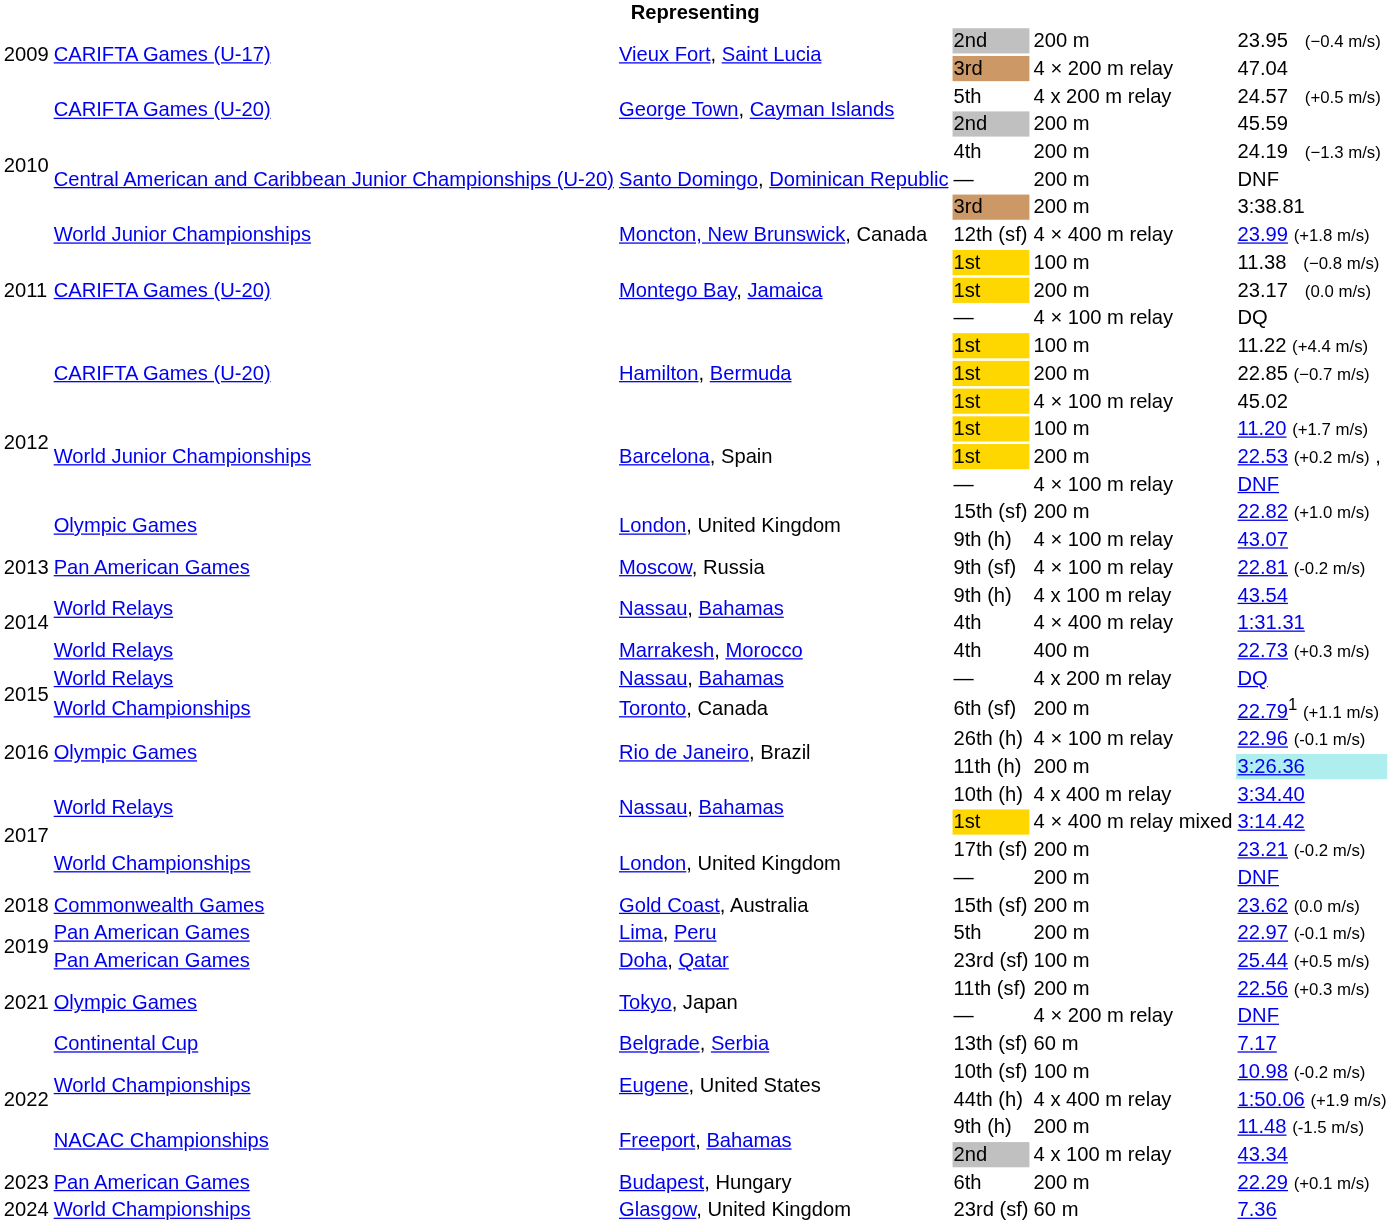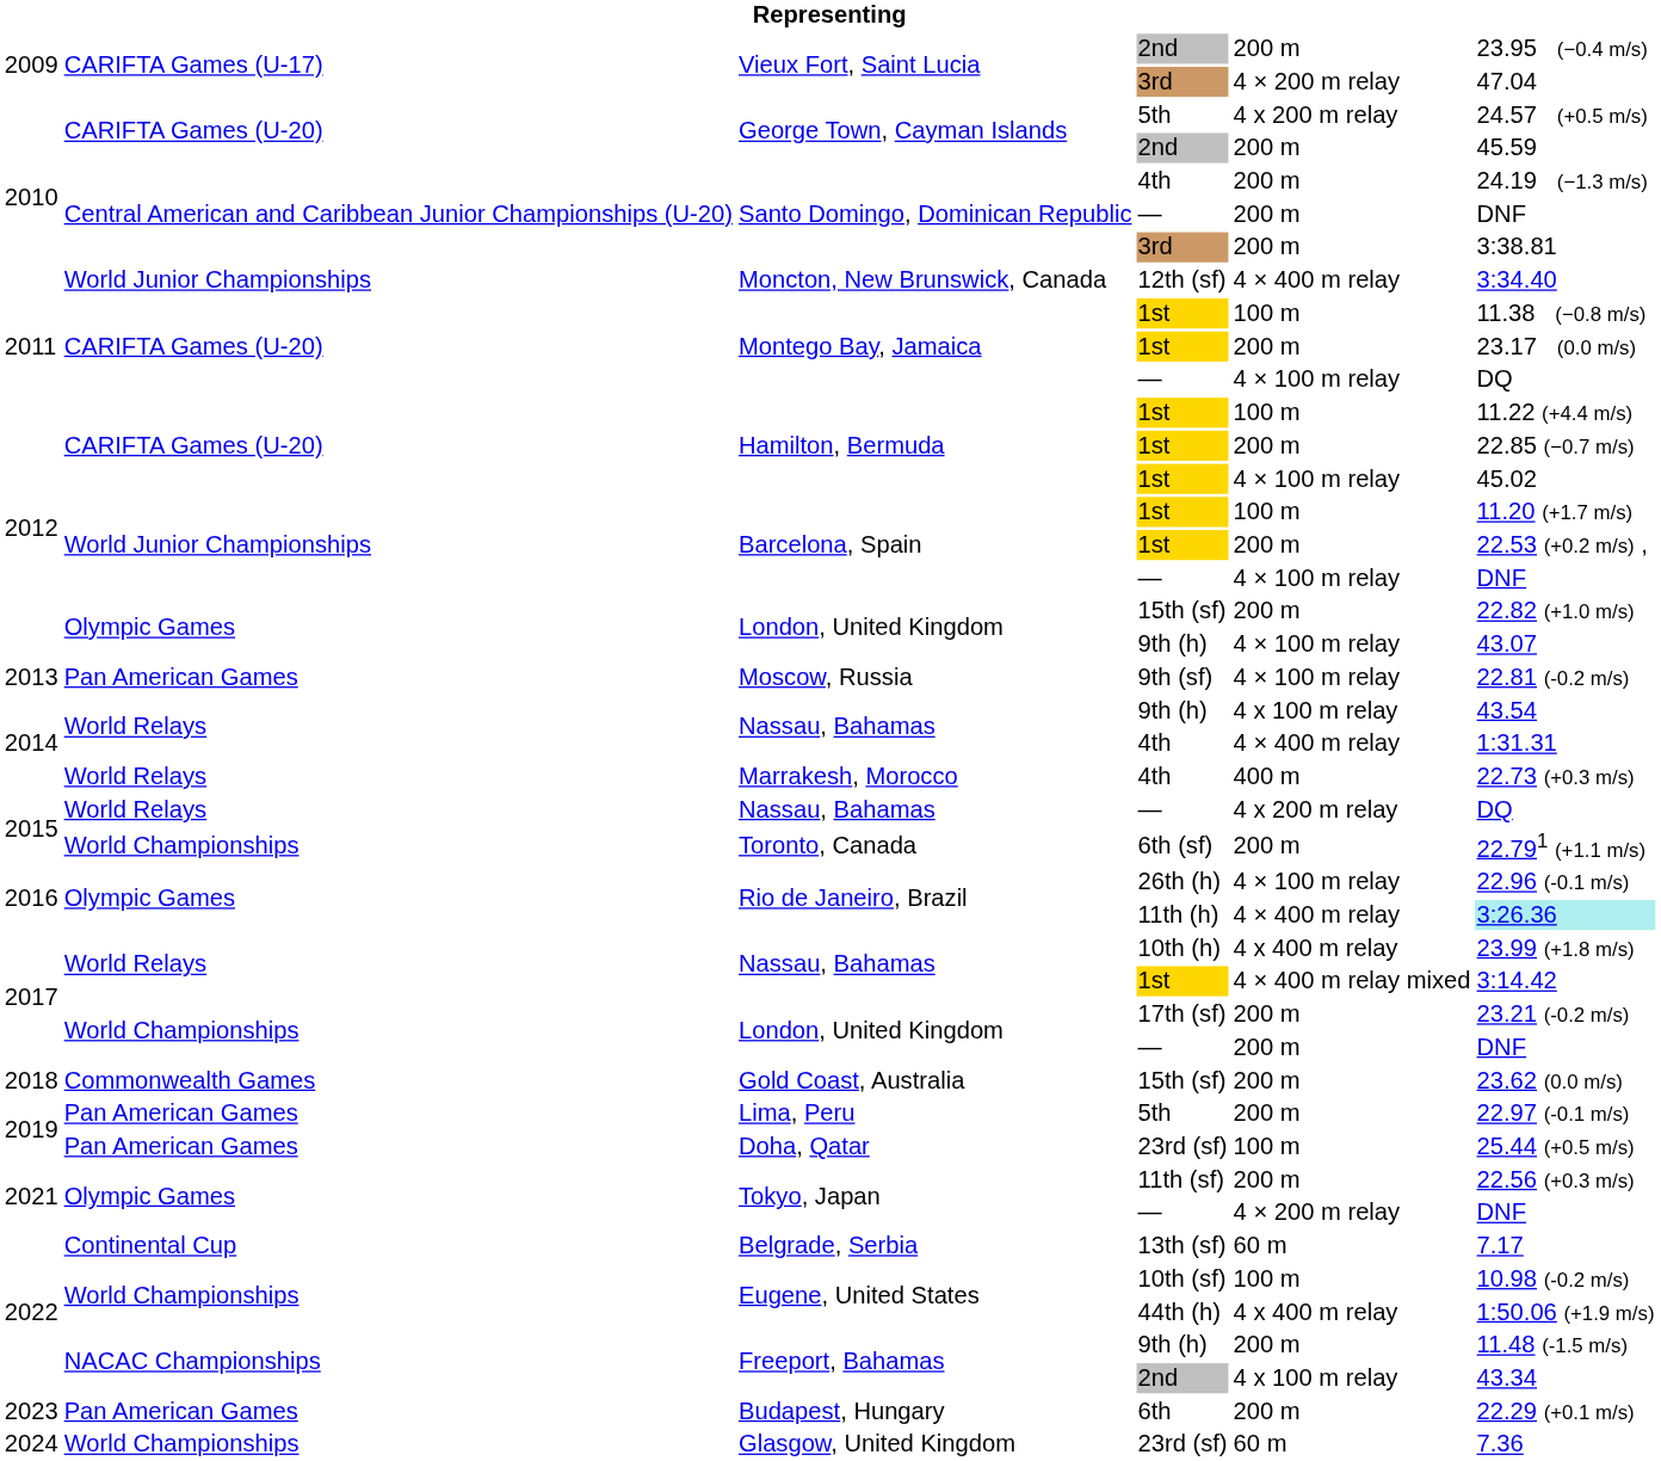Moncton, New Brunswick, Canada | column 6: 23.99 (+1.8 m/s) -> 3:34.40
Rio de Janeiro, Brazil / 11th (h) | column 5: 200 m -> 4 × 400 m relay
Nassau, Bahamas / 10th (h) | column 6: 3:34.40 -> 23.99 (+1.8 m/s)
